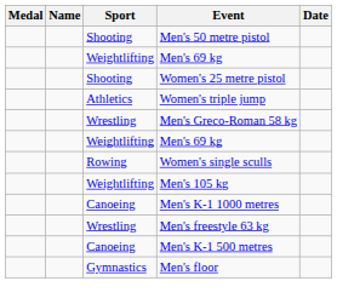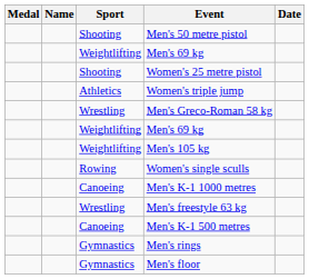rows swapped: Women's single sculls <-> Men's 105 kg
+ row: Gymnastics | Men's rings
